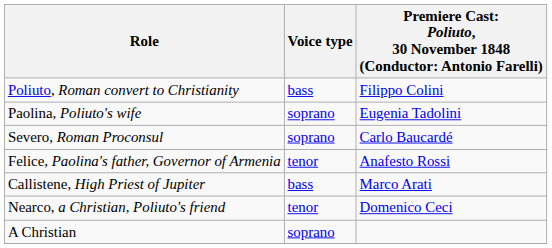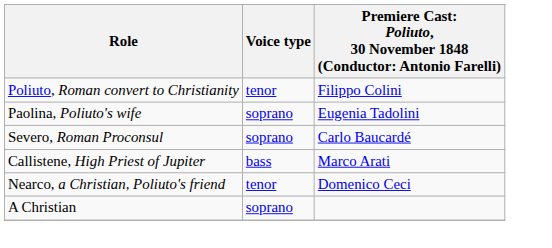Poliuto, Roman convert to Christianity | Voice type: bass -> tenor
- row: Felice, Paolina's father, Governor of Armenia | tenor | Anafesto Rossi
